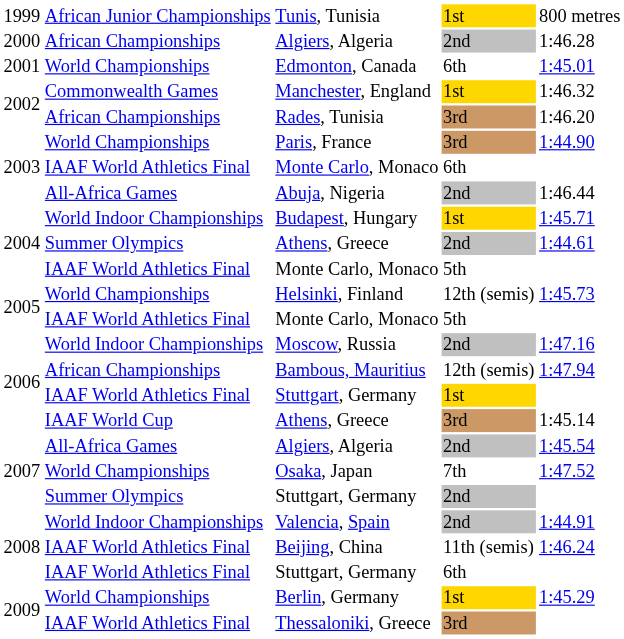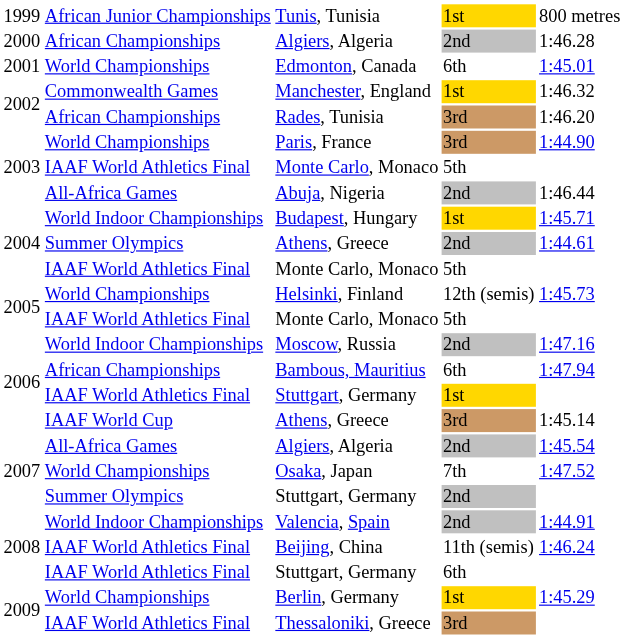2003 / Monte Carlo, Monaco | column 4: 6th -> 5th
Bambous, Mauritius | column 4: 12th (semis) -> 6th
